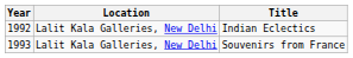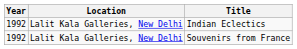Souvenirs from France | Year: 1993 -> 1992
